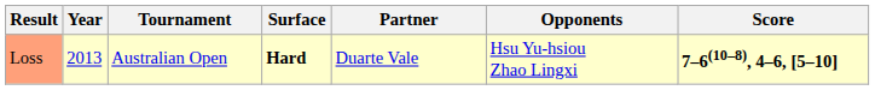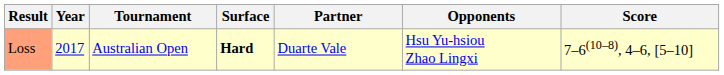Loss | Year: 2013 -> 2017
Loss | Score: bold -> normal
